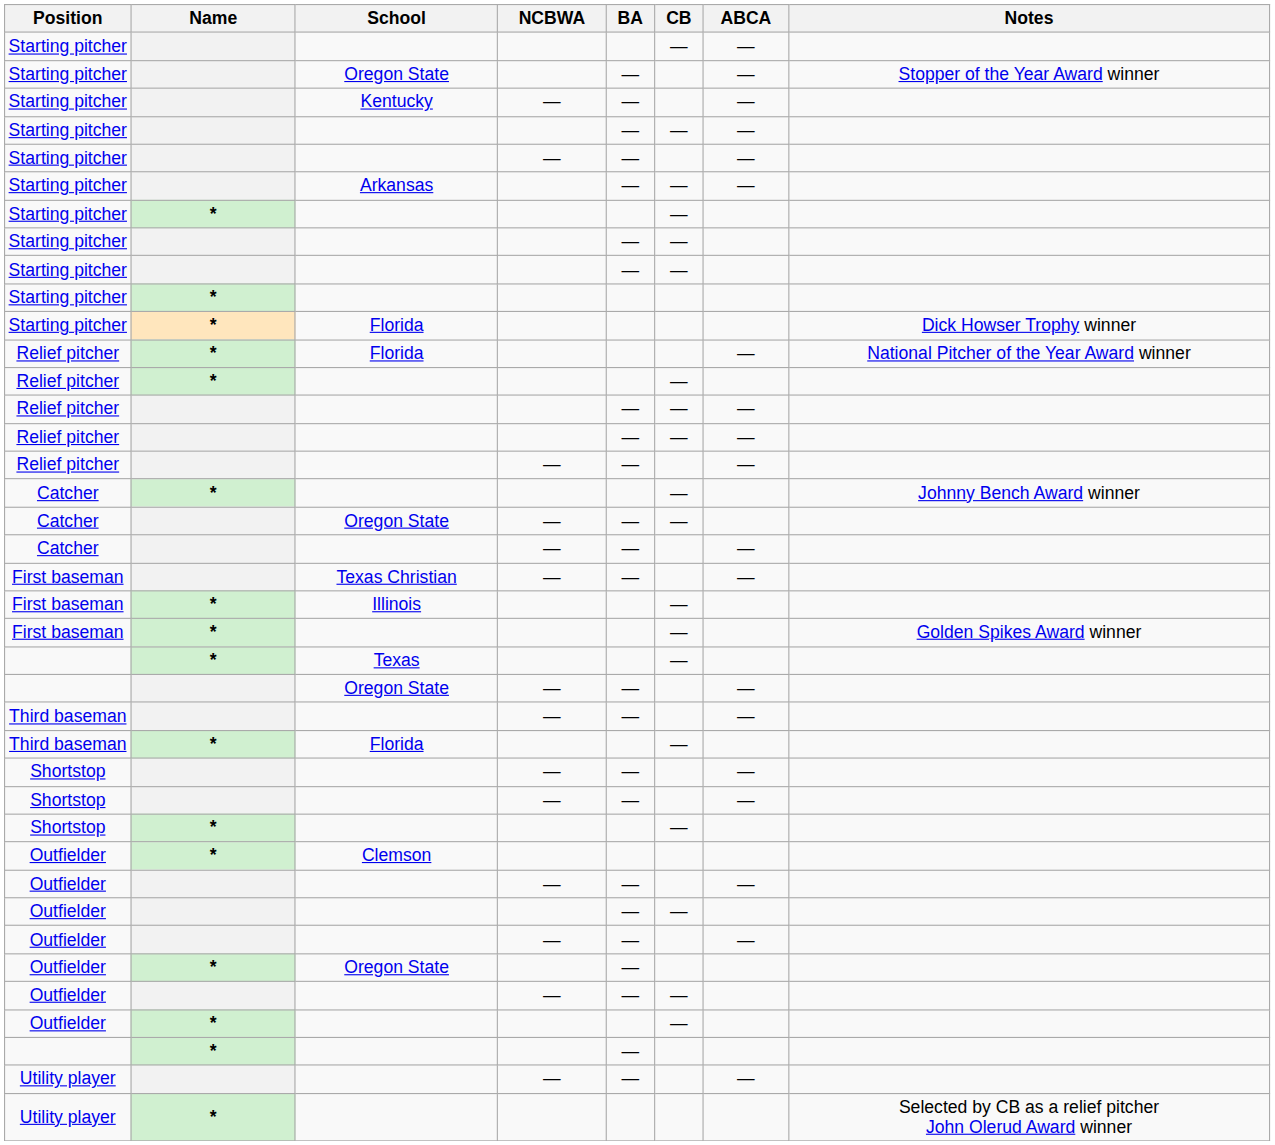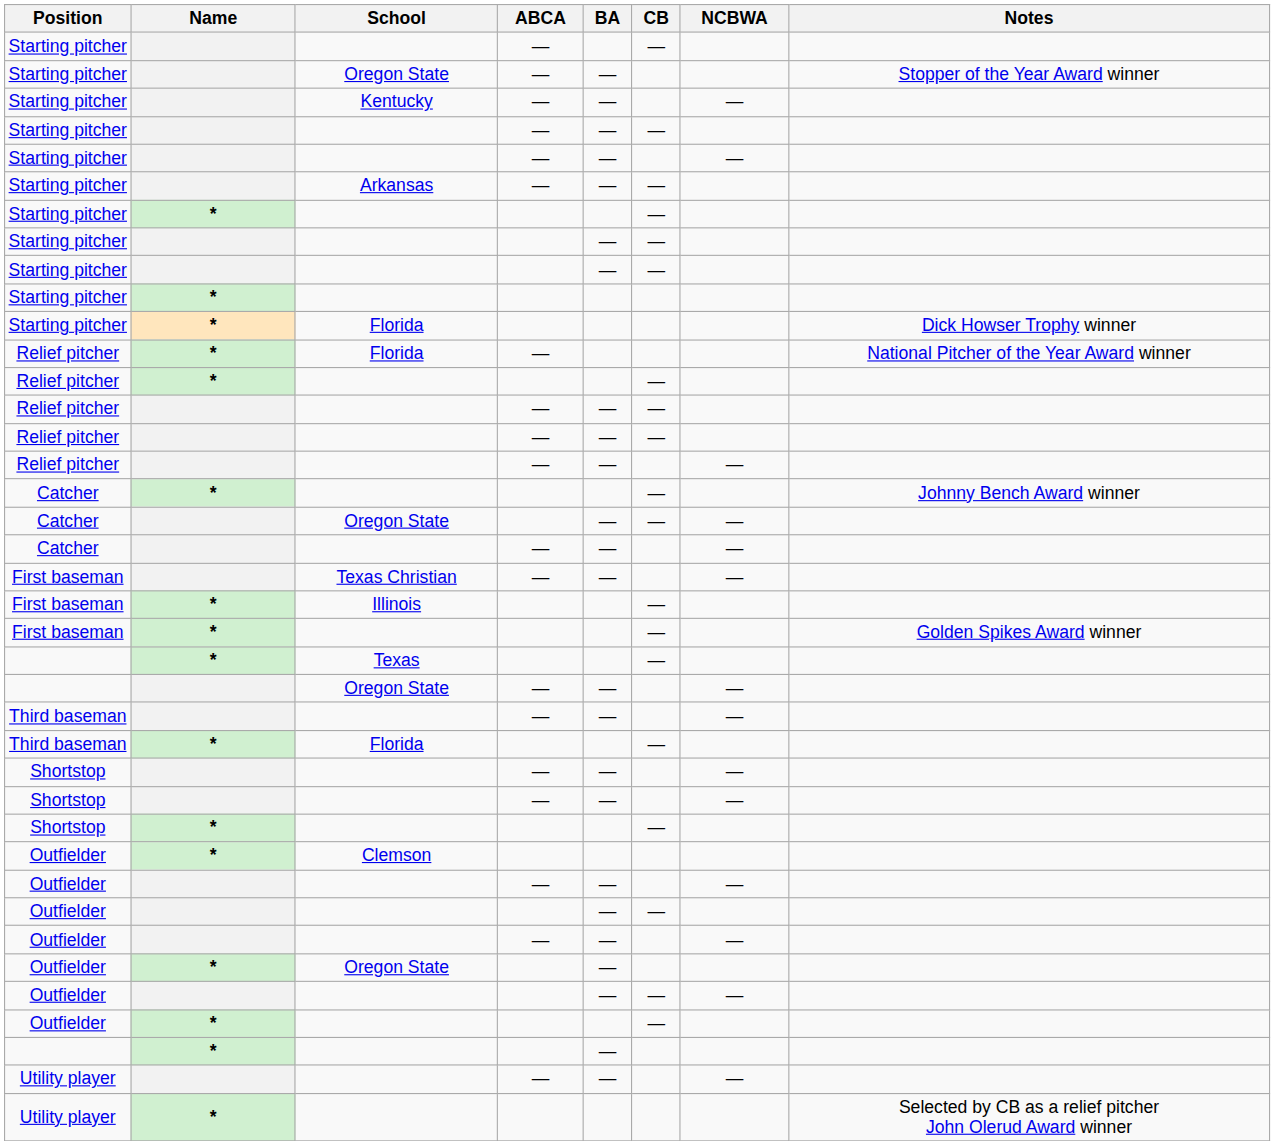columns swapped: ABCA <-> NCBWA
